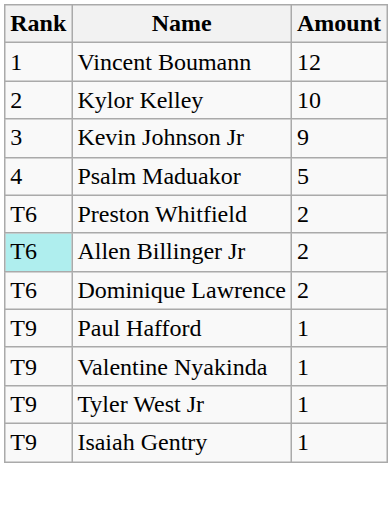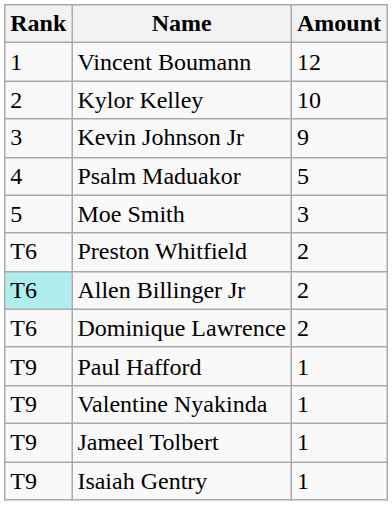+ row: 5 | Moe Smith | 3
- row: T9 | Tyler West Jr | 1
+ row: T9 | Jameel Tolbert | 1
